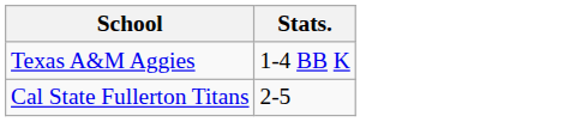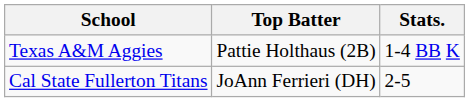+ column: Top Batter | Pattie Holthaus (2B) | JoAnn Ferrieri (DH)
